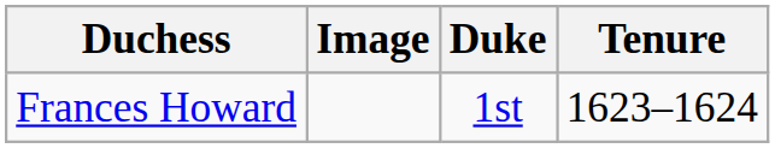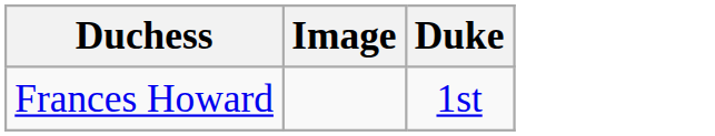- column: Tenure | 1623–1624
